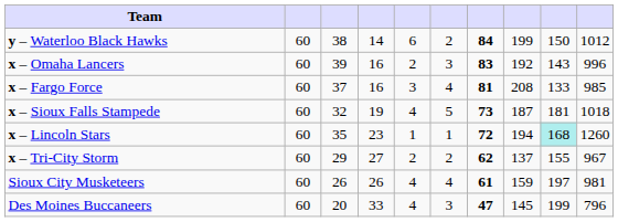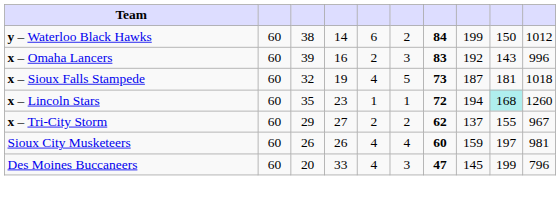- row: x – Fargo Force | 60 | 37 | 16 | 3 | 4 | 81 | 208 | 133 | 985
Sioux City Musketeers | column 7: 61 -> 60
